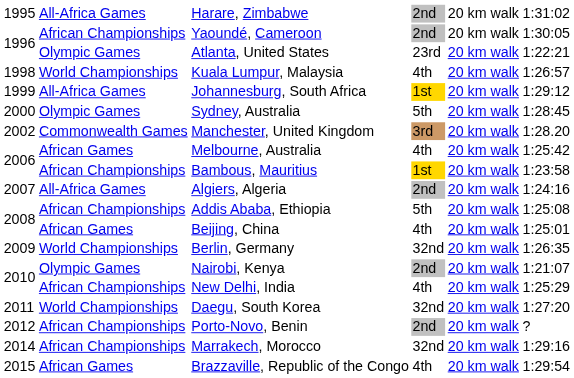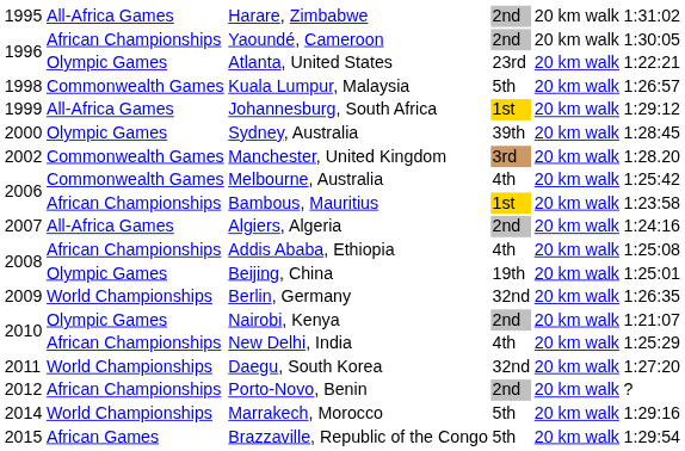Kuala Lumpur, Malaysia | column 2: World Championships -> Commonwealth Games
Kuala Lumpur, Malaysia | column 4: 4th -> 5th
Sydney, Australia | column 4: 5th -> 39th
Melbourne, Australia | column 2: African Games -> Commonwealth Games
Addis Ababa, Ethiopia | column 4: 5th -> 4th
Beijing, China | column 2: African Games -> Olympic Games
Beijing, China | column 4: 4th -> 19th
Marrakech, Morocco | column 2: African Championships -> World Championships
Marrakech, Morocco | column 4: 32nd -> 5th
Brazzaville, Republic of the Congo | column 4: 4th -> 5th
